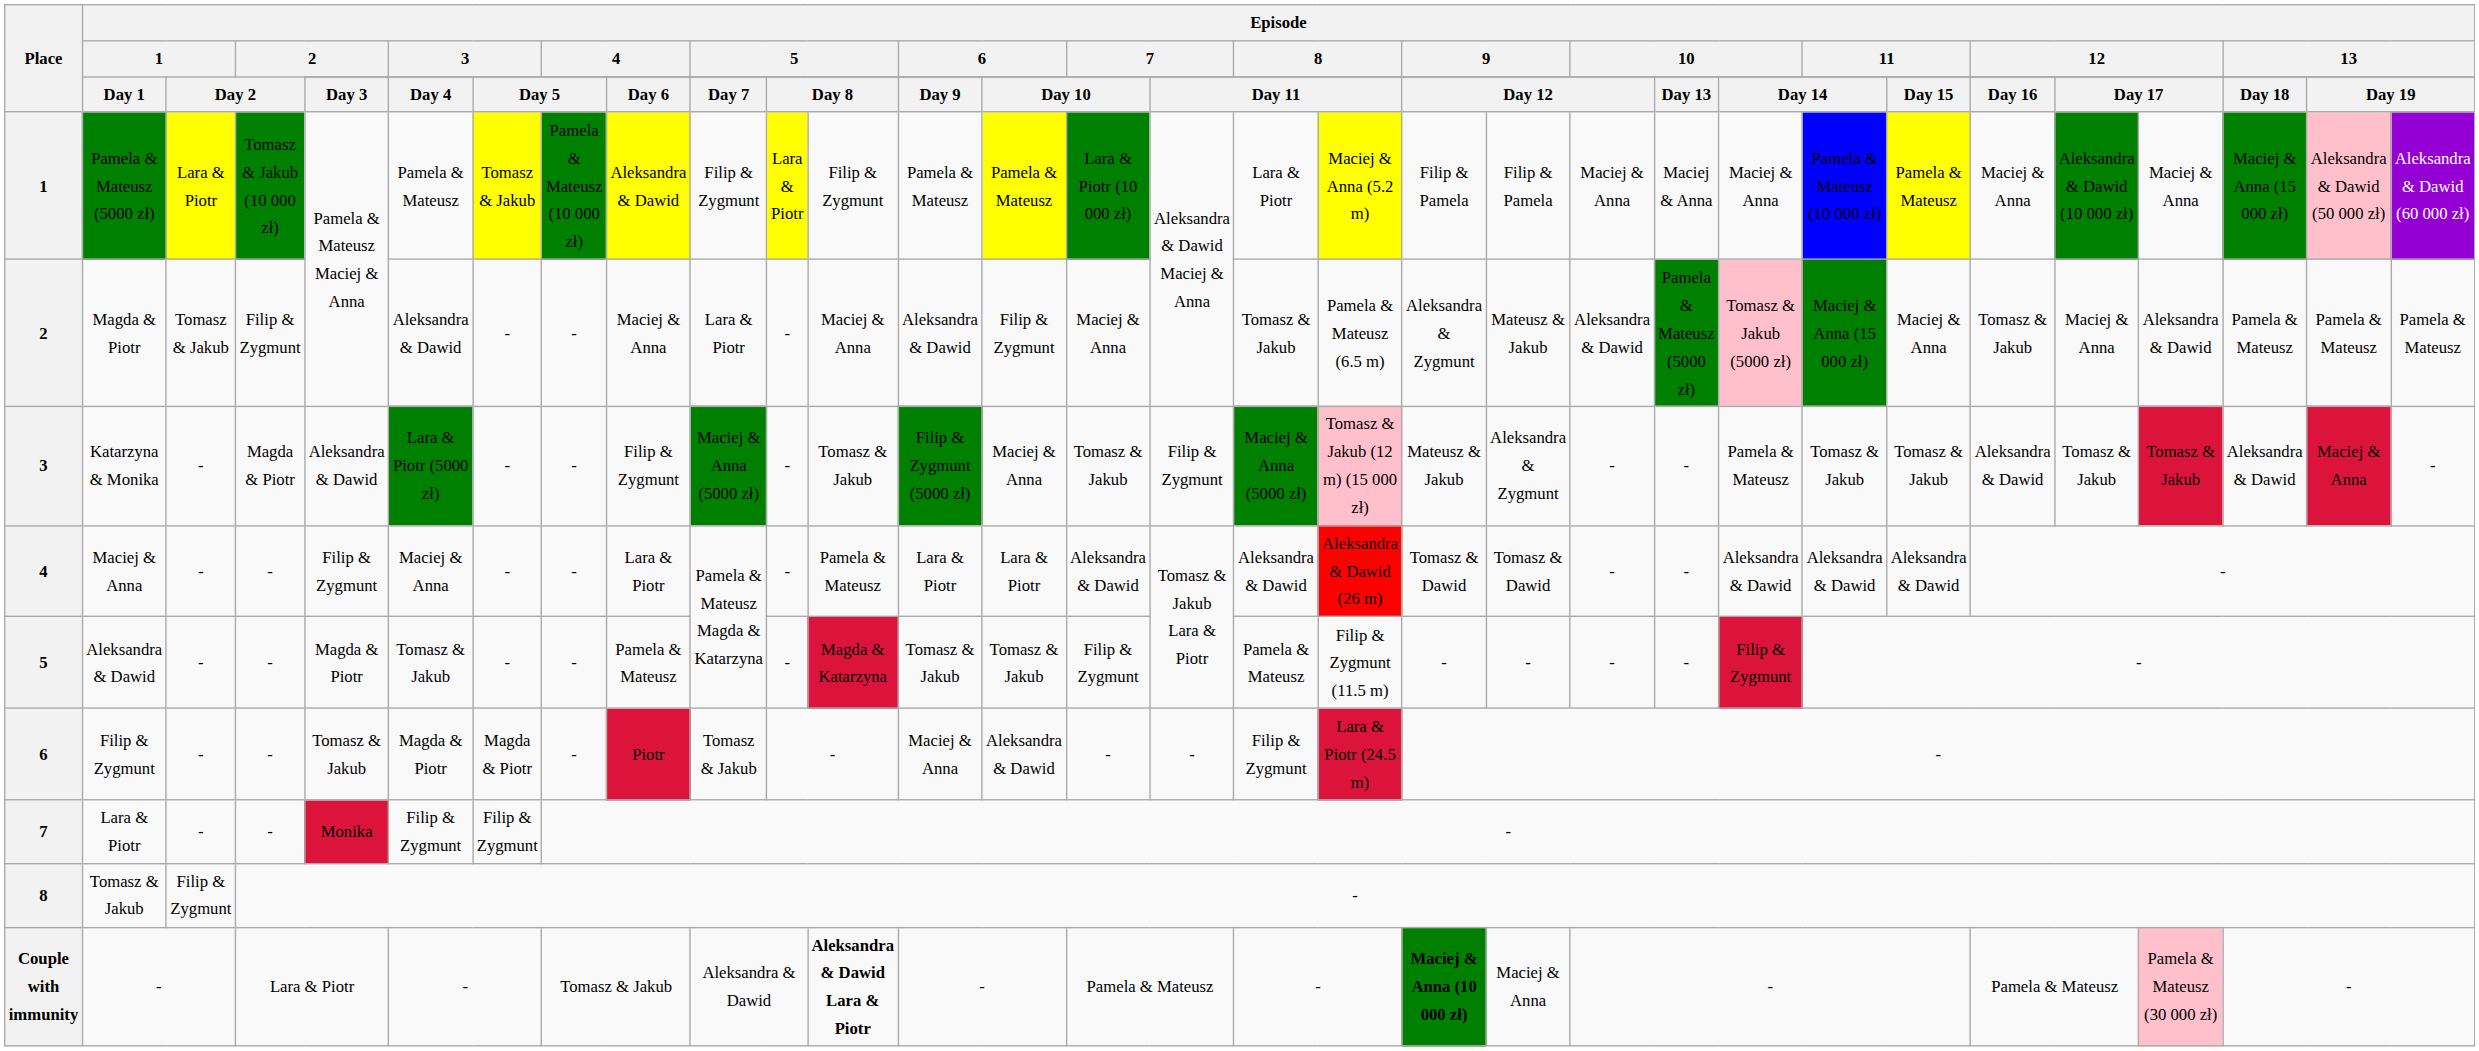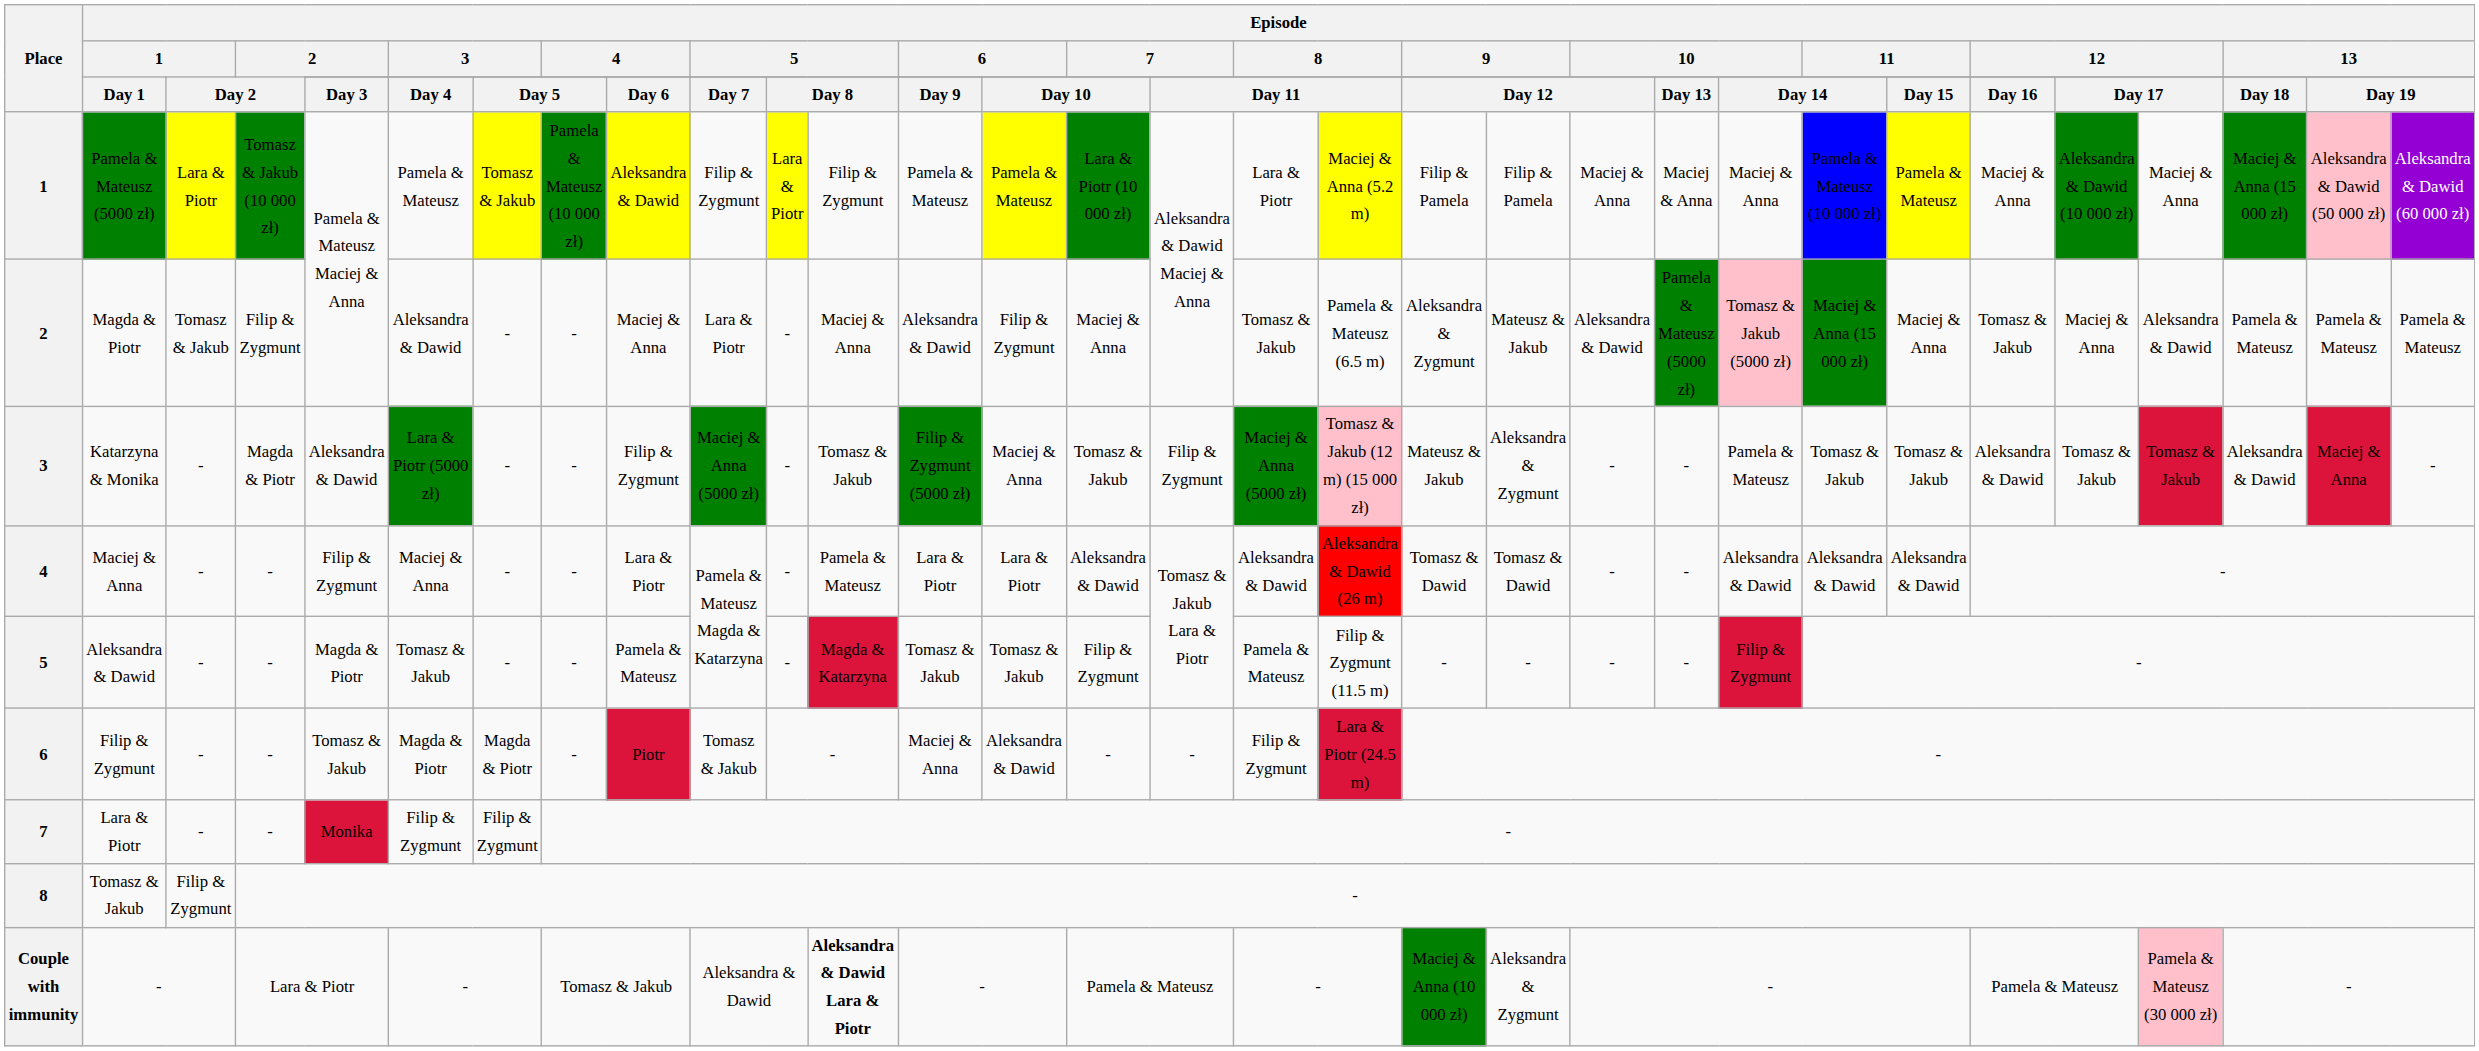Couple with immunity | column 19: bold -> normal
Couple with immunity | column 20: Maciej & Anna -> Aleksandra & Zygmunt
